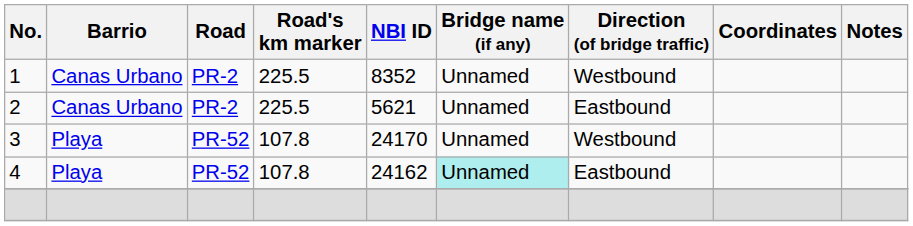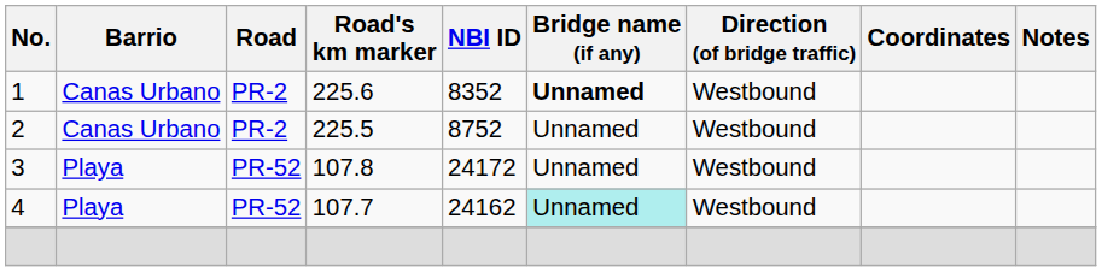1 | Road's km marker: 225.5 -> 225.6
1 | Bridge name (if any): normal -> bold
2 | NBI ID: 5621 -> 8752
2 | Direction (of bridge traffic): Eastbound -> Westbound
3 | NBI ID: 24170 -> 24172
4 | Road's km marker: 107.8 -> 107.7
4 | Direction (of bridge traffic): Eastbound -> Westbound
